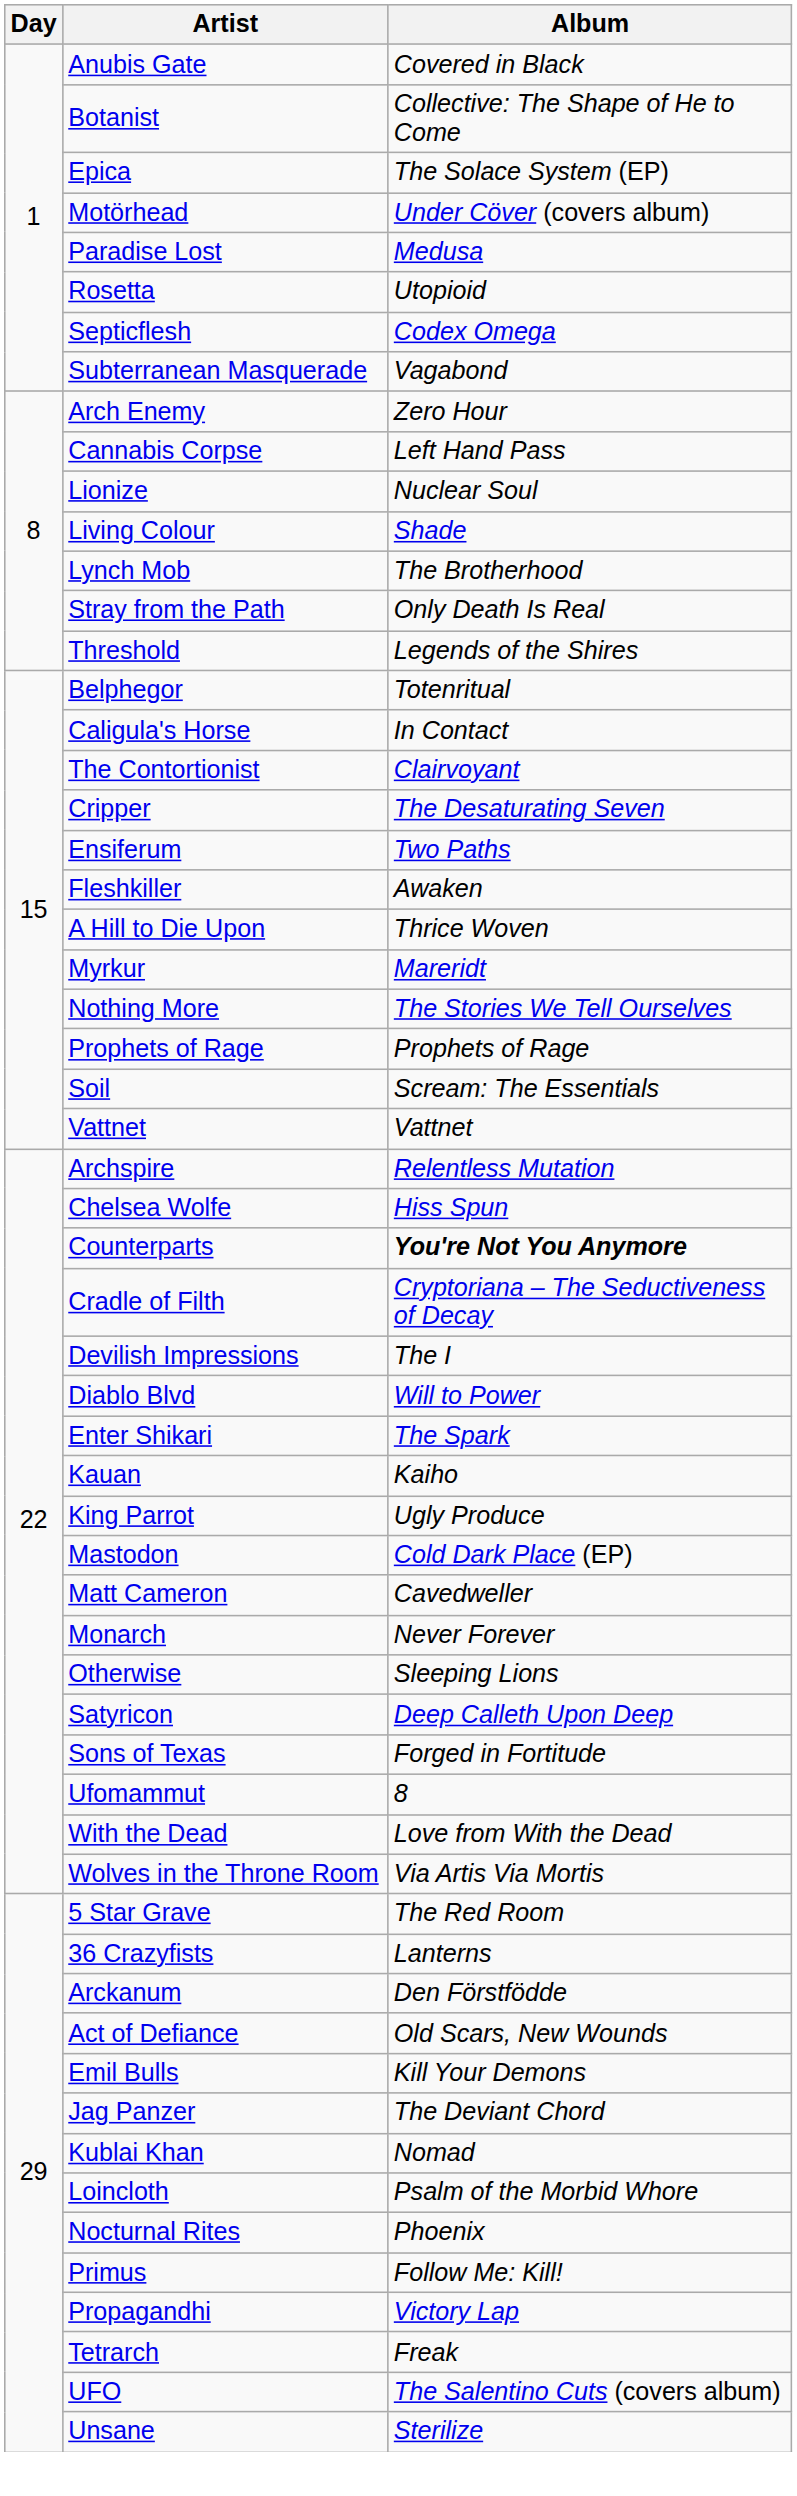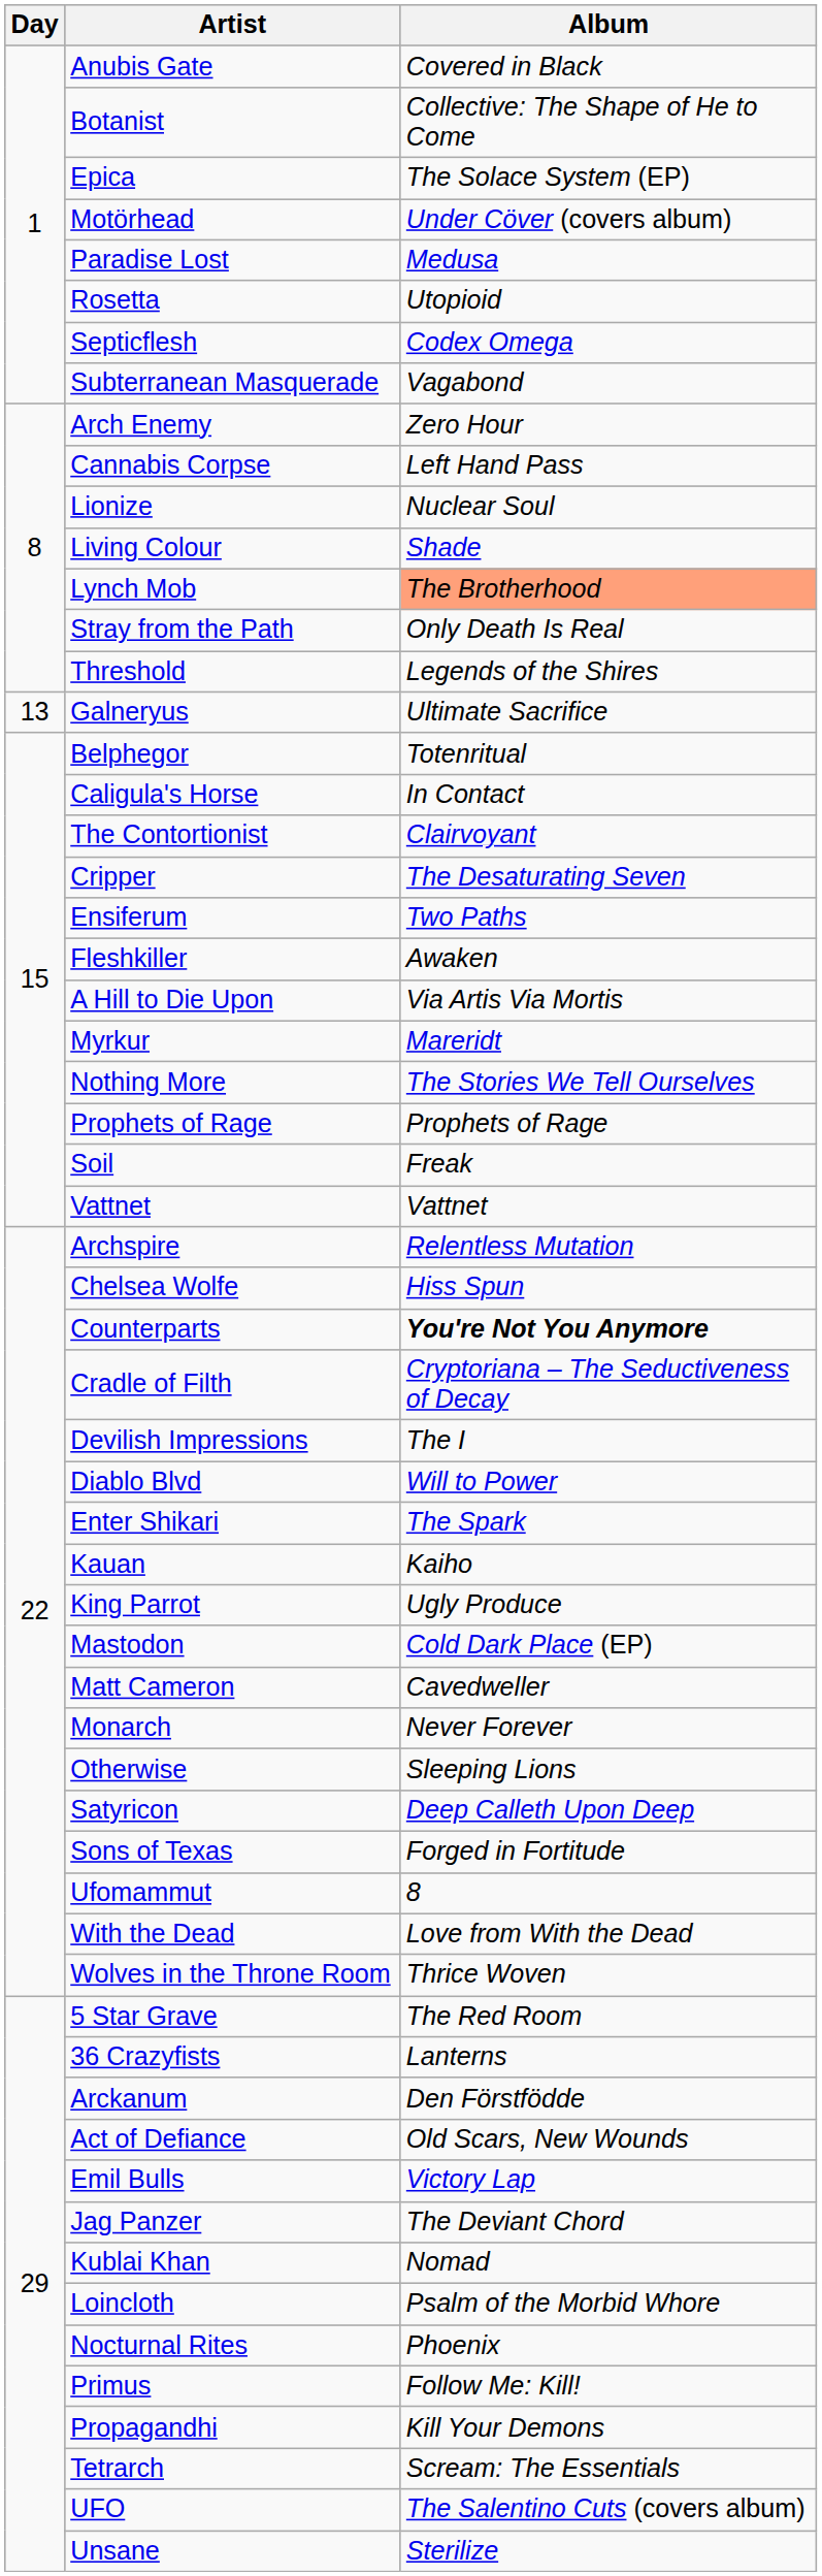Lynch Mob | Album: no background -> lightsalmon background
+ row: 13 | Galneryus | Ultimate Sacrifice
A Hill to Die Upon | Album: Thrice Woven -> Via Artis Via Mortis
Soil | Album: Scream: The Essentials -> Freak
Wolves in the Throne Room | Album: Via Artis Via Mortis -> Thrice Woven
Emil Bulls | Album: Kill Your Demons -> Victory Lap
Propagandhi | Album: Victory Lap -> Kill Your Demons
Tetrarch | Album: Freak -> Scream: The Essentials
